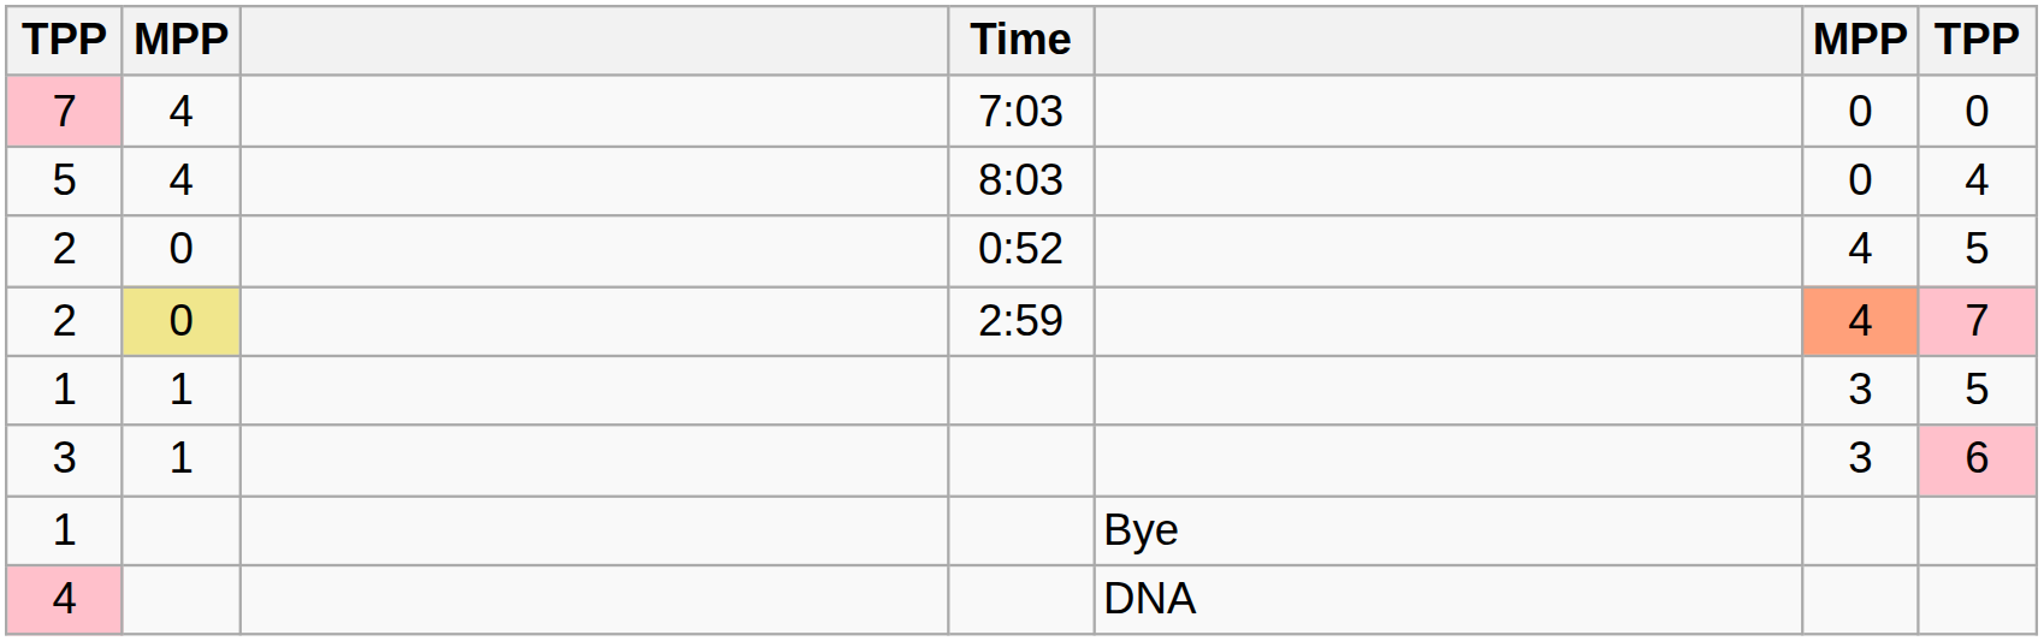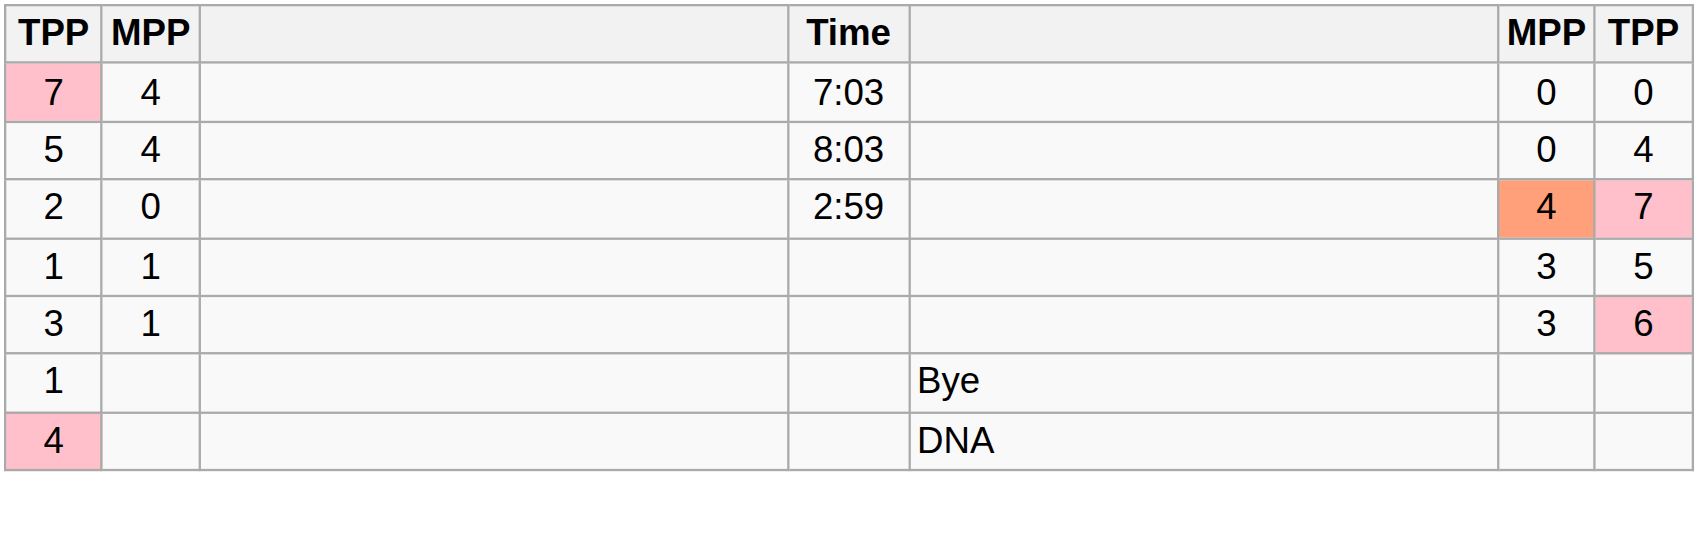- row: 2 | 0 | 0:52 | 4 | 5
2 / 2:59 | column 2: khaki background -> no background
